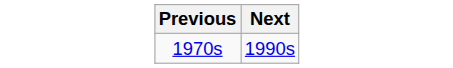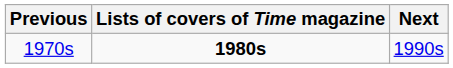+ column: Lists of covers of Time magazine | 1980s
